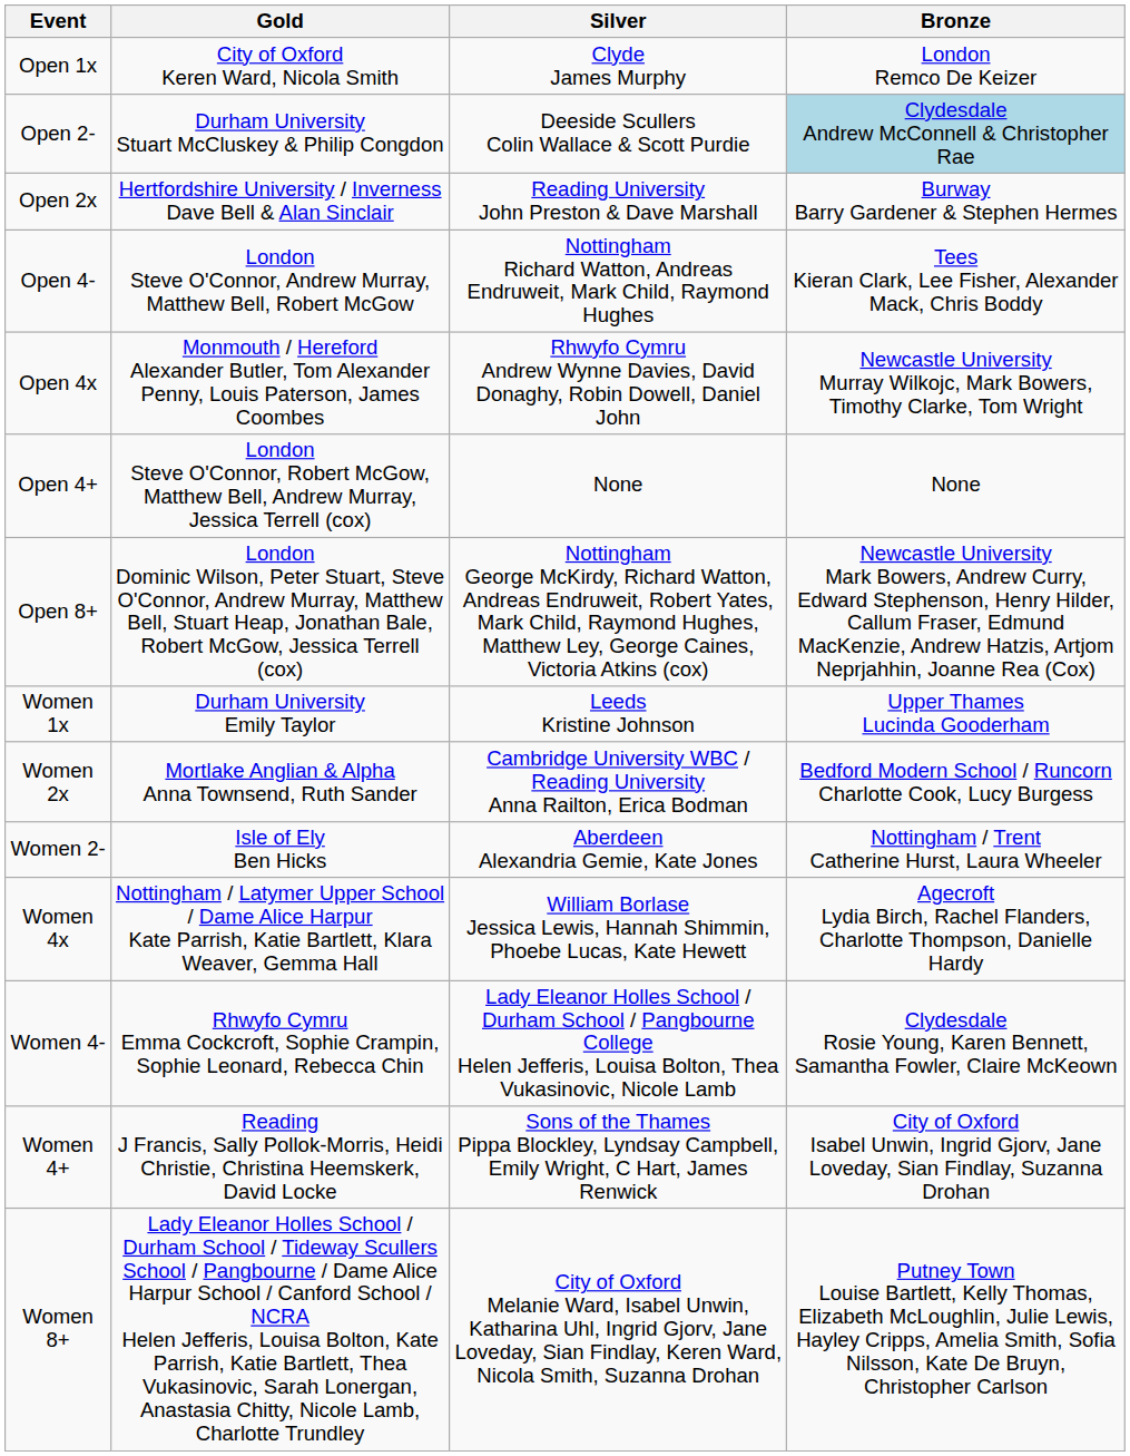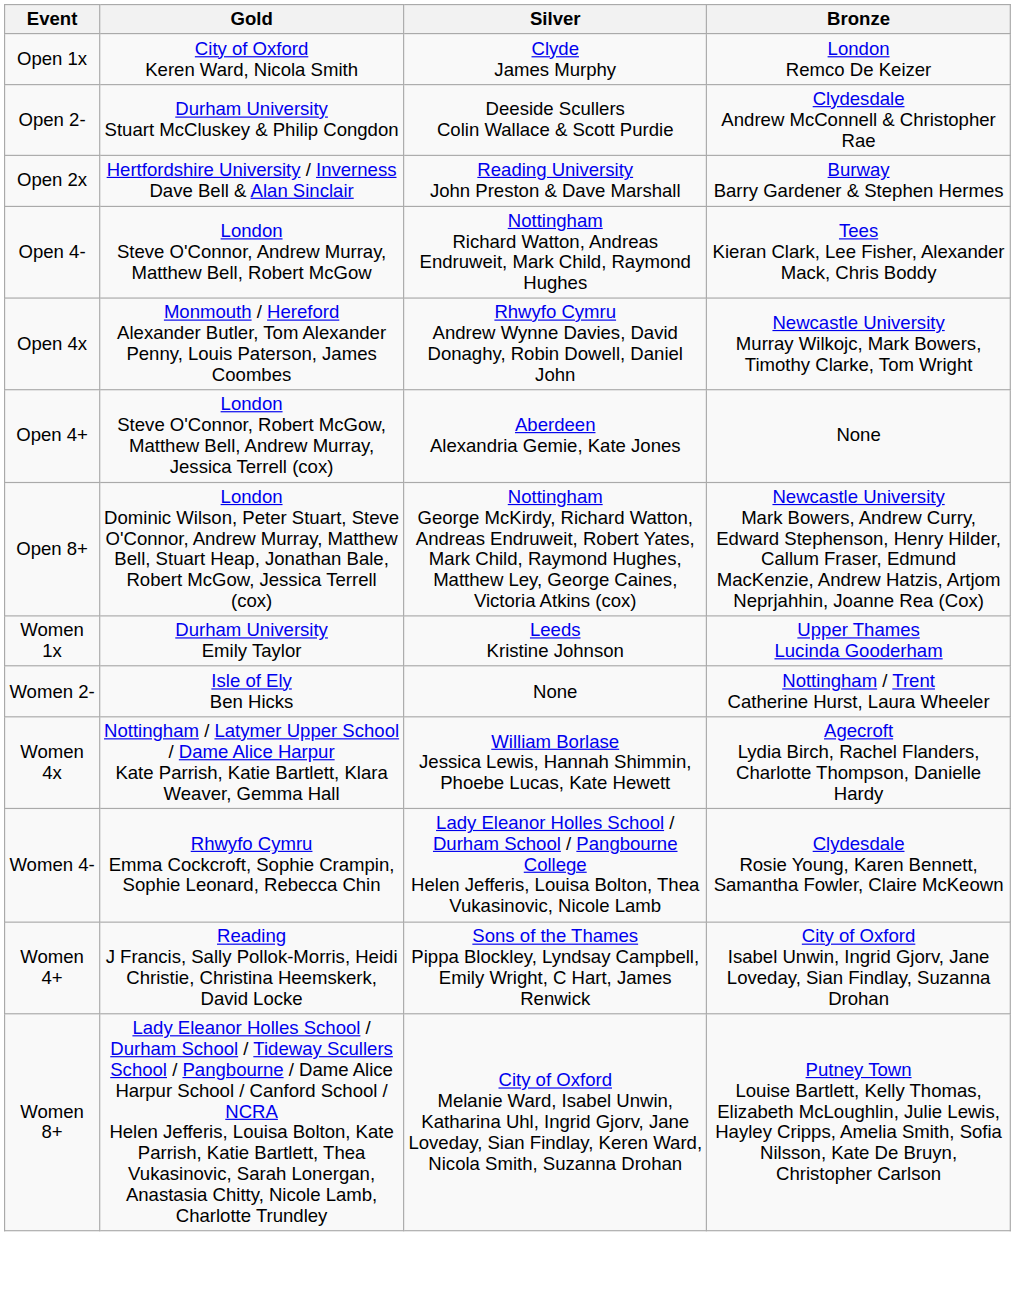Open 2- | Bronze: lightblue background -> no background
Open 4+ | Silver: None -> Aberdeen Alexandria Gemie, Kate Jones
- row: Women 2x | Mortlake Anglian & Alpha Anna Townsend, Ruth Sander | Cambridge University WBC / Reading University Anna Railton, Erica Bodman | Bedford Modern School / Runcorn Charlotte Cook, Lucy Burgess
Women 2- | Silver: Aberdeen Alexandria Gemie, Kate Jones -> None
